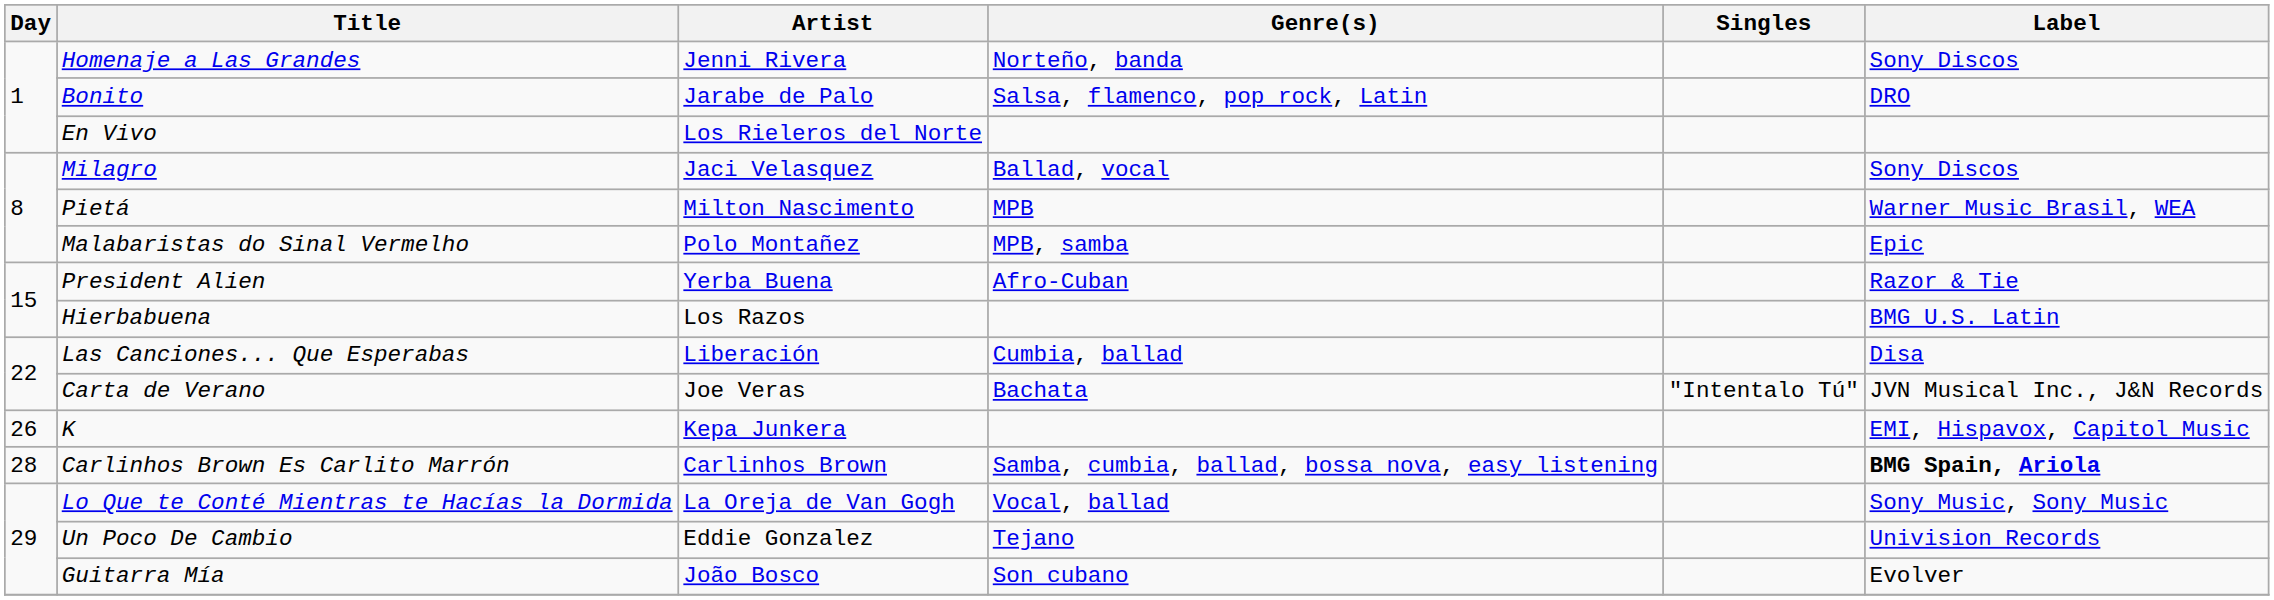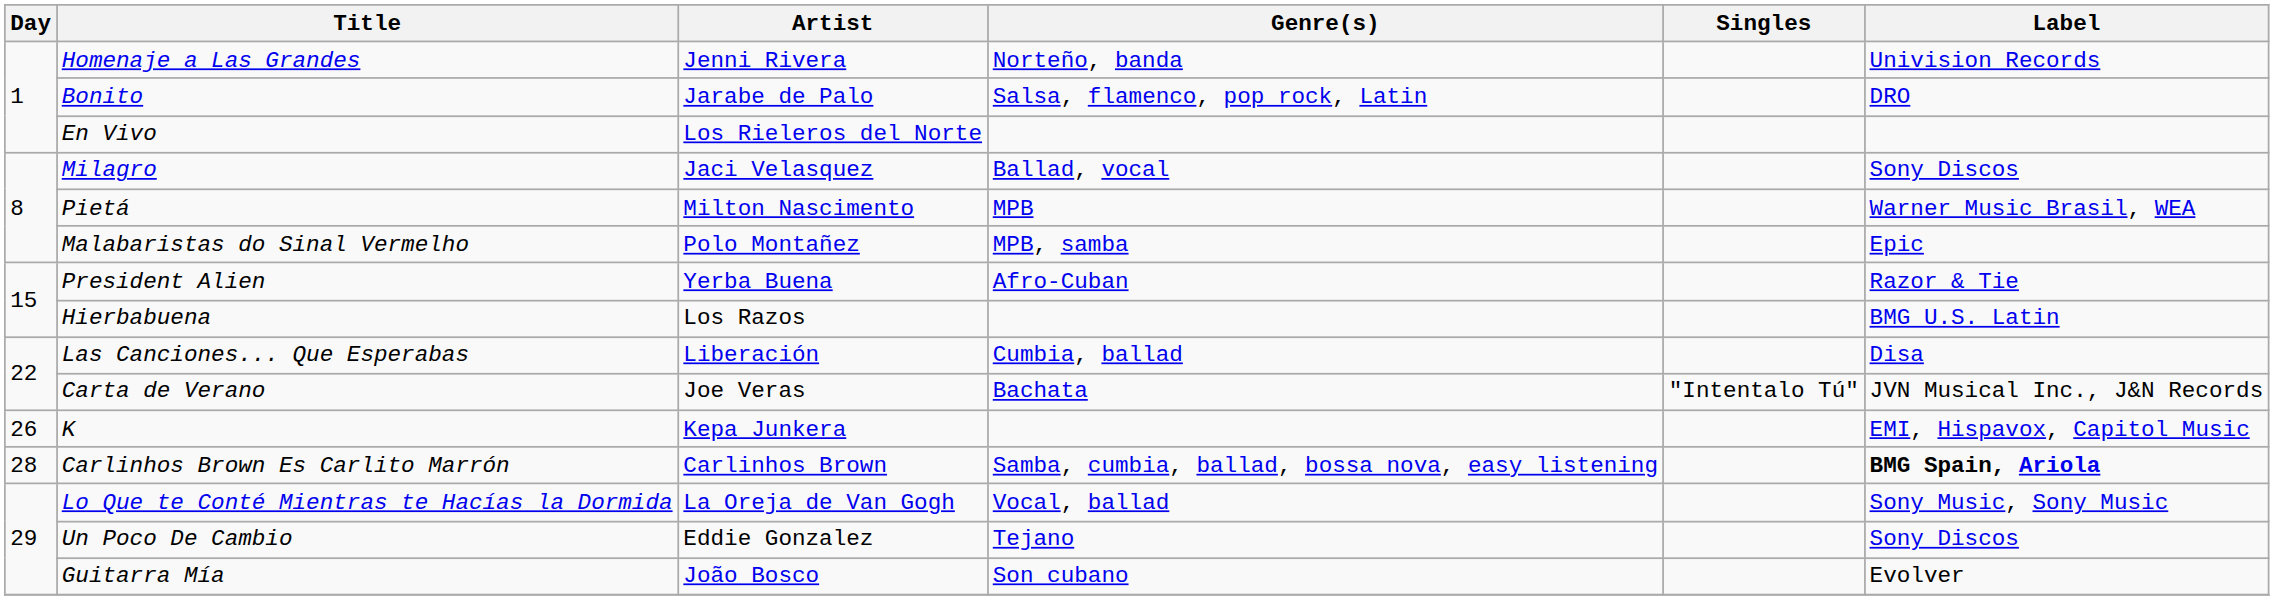Homenaje a Las Grandes | Label: Sony Discos -> Univision Records
Un Poco De Cambio | Label: Univision Records -> Sony Discos
